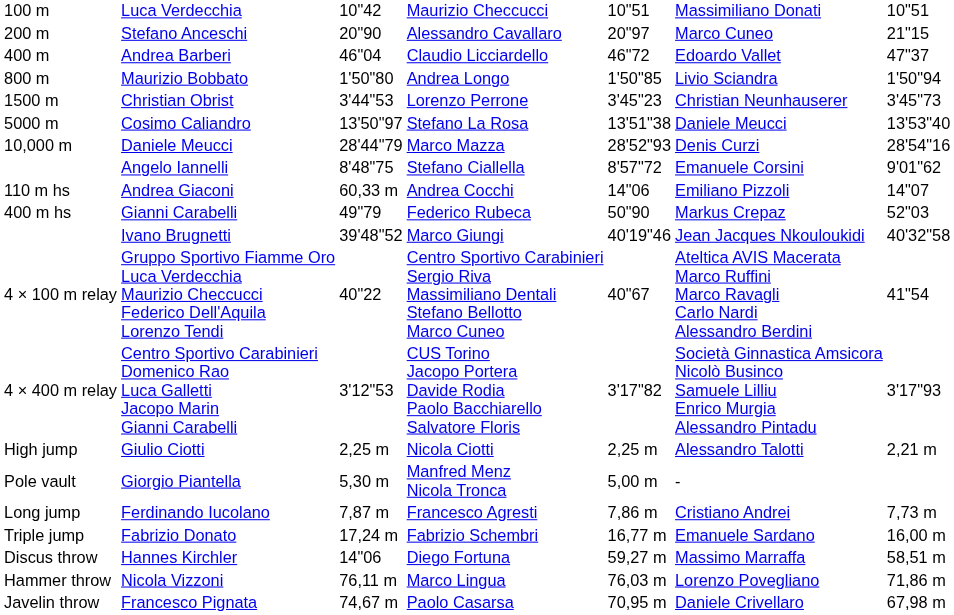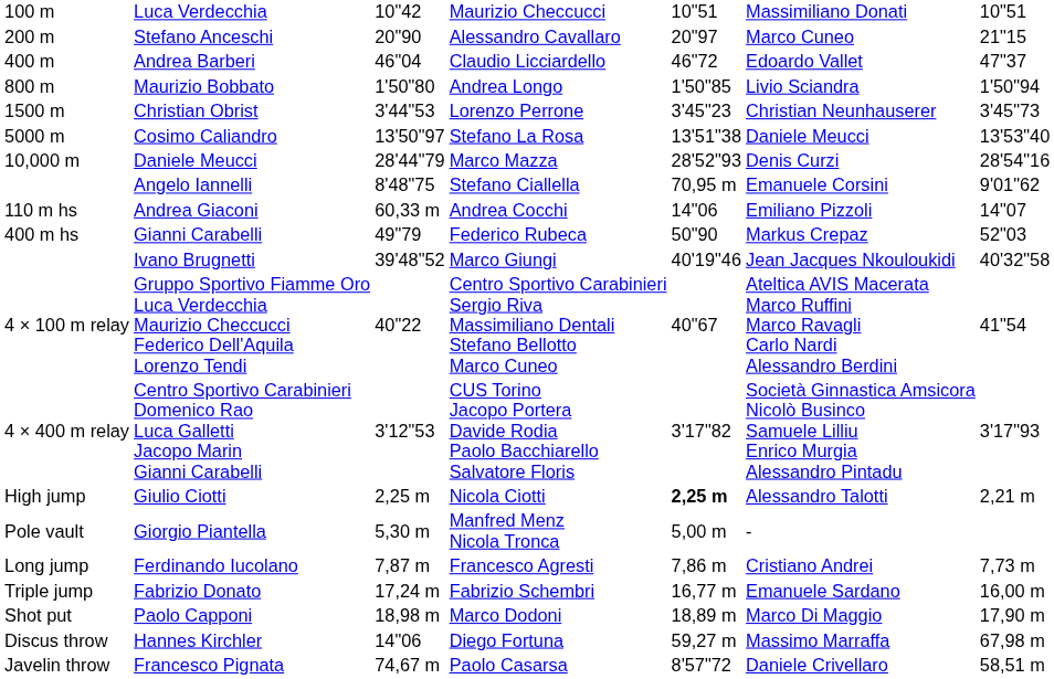Angelo Iannelli | column 5: 8'57"72 -> 70,95 m
Giulio Ciotti | column 5: normal -> bold
+ row: Shot put | Paolo Capponi | 18,98 m | Marco Dodoni | 18,89 m | Marco Di Maggio | 17,90 m
Hannes Kirchler | column 7: 58,51 m -> 67,98 m
- row: Hammer throw | Nicola Vizzoni | 76,11 m | Marco Lingua | 76,03 m | Lorenzo Povegliano | 71,86 m
Francesco Pignata | column 5: 70,95 m -> 8'57"72
Francesco Pignata | column 7: 67,98 m -> 58,51 m
